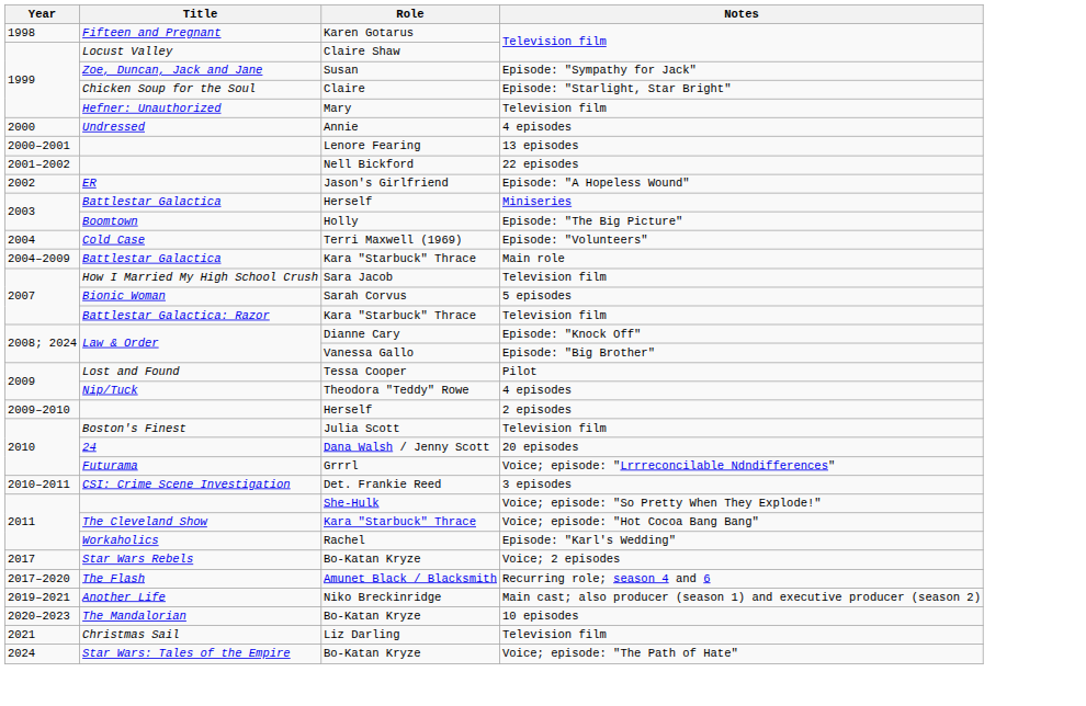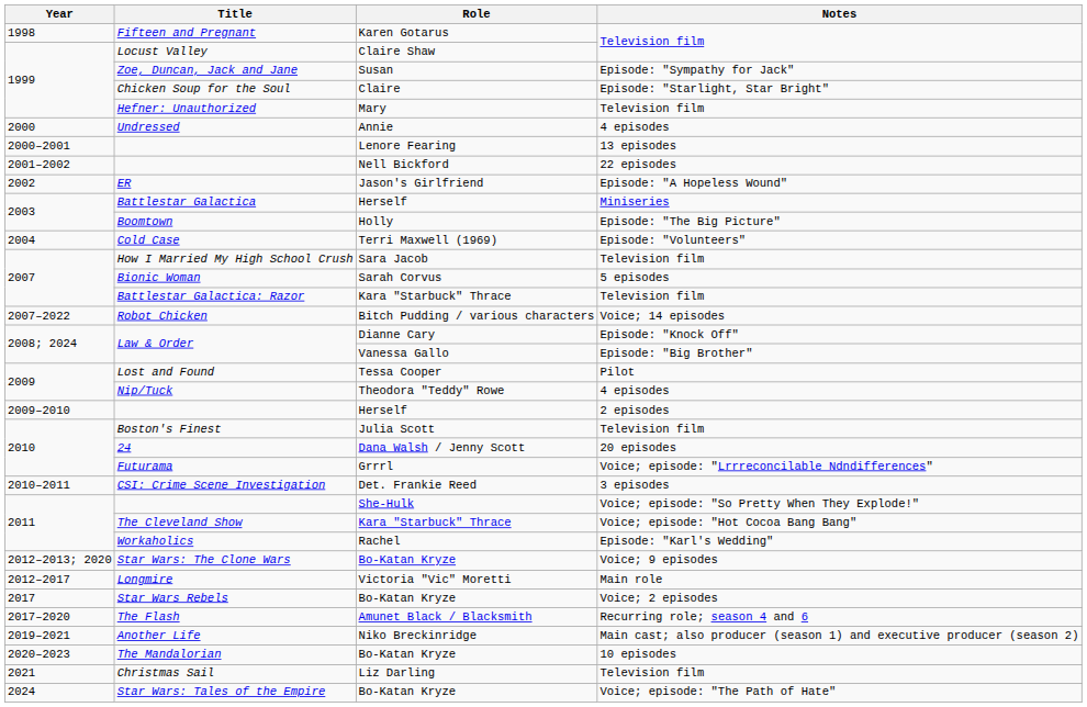- row: 2004–2009 | Battlestar Galactica | Kara "Starbuck" Thrace | Main role
+ row: 2007–2022 | Robot Chicken | Bitch Pudding / various characters | Voice; 14 episodes
+ row: 2012–2013; 2020 | Star Wars: The Clone Wars | Bo-Katan Kryze | Voice; 9 episodes
+ row: 2012–2017 | Longmire | Victoria "Vic" Moretti | Main role
